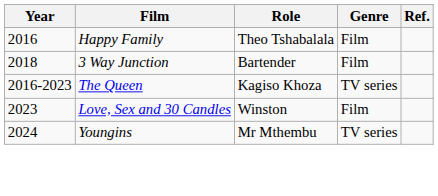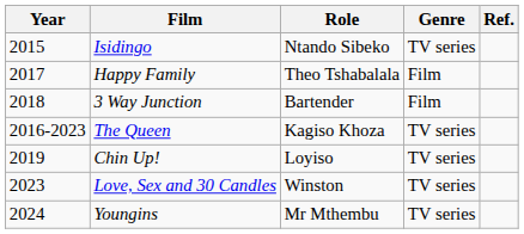+ row: 2015 | Isidingo | Ntando Sibeko | TV series
Happy Family | Year: 2016 -> 2017
+ row: 2019 | Chin Up! | Loyiso | TV series
Love, Sex and 30 Candles | Genre: Film -> TV series
